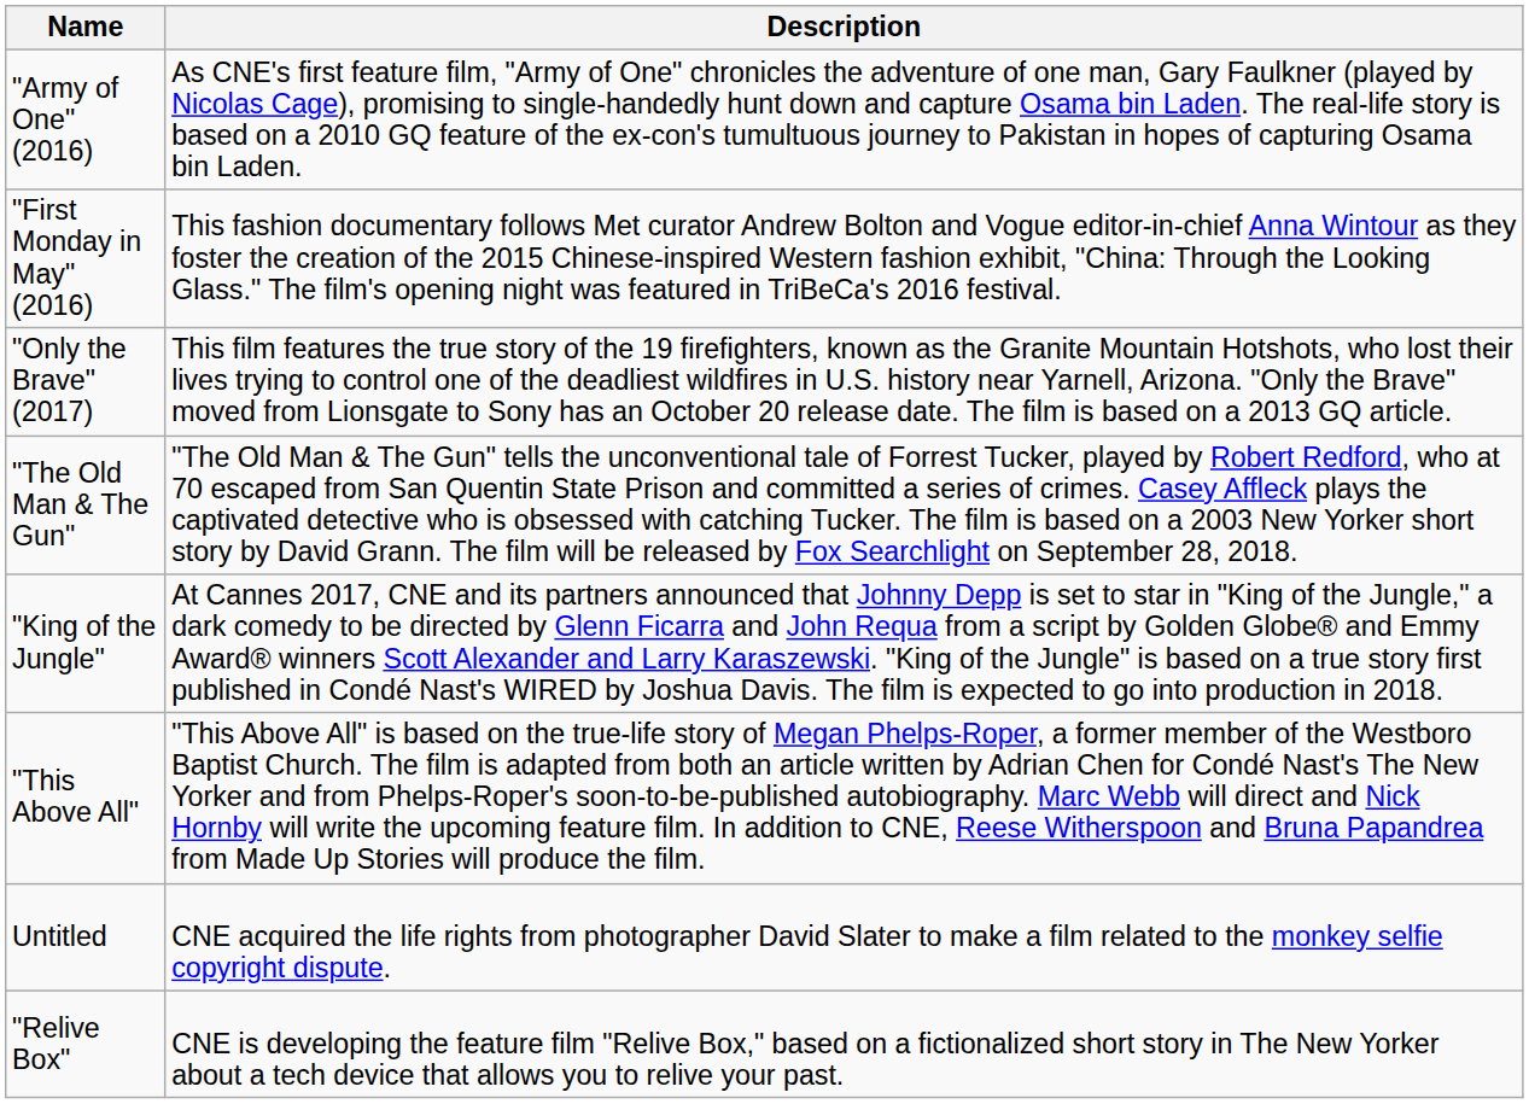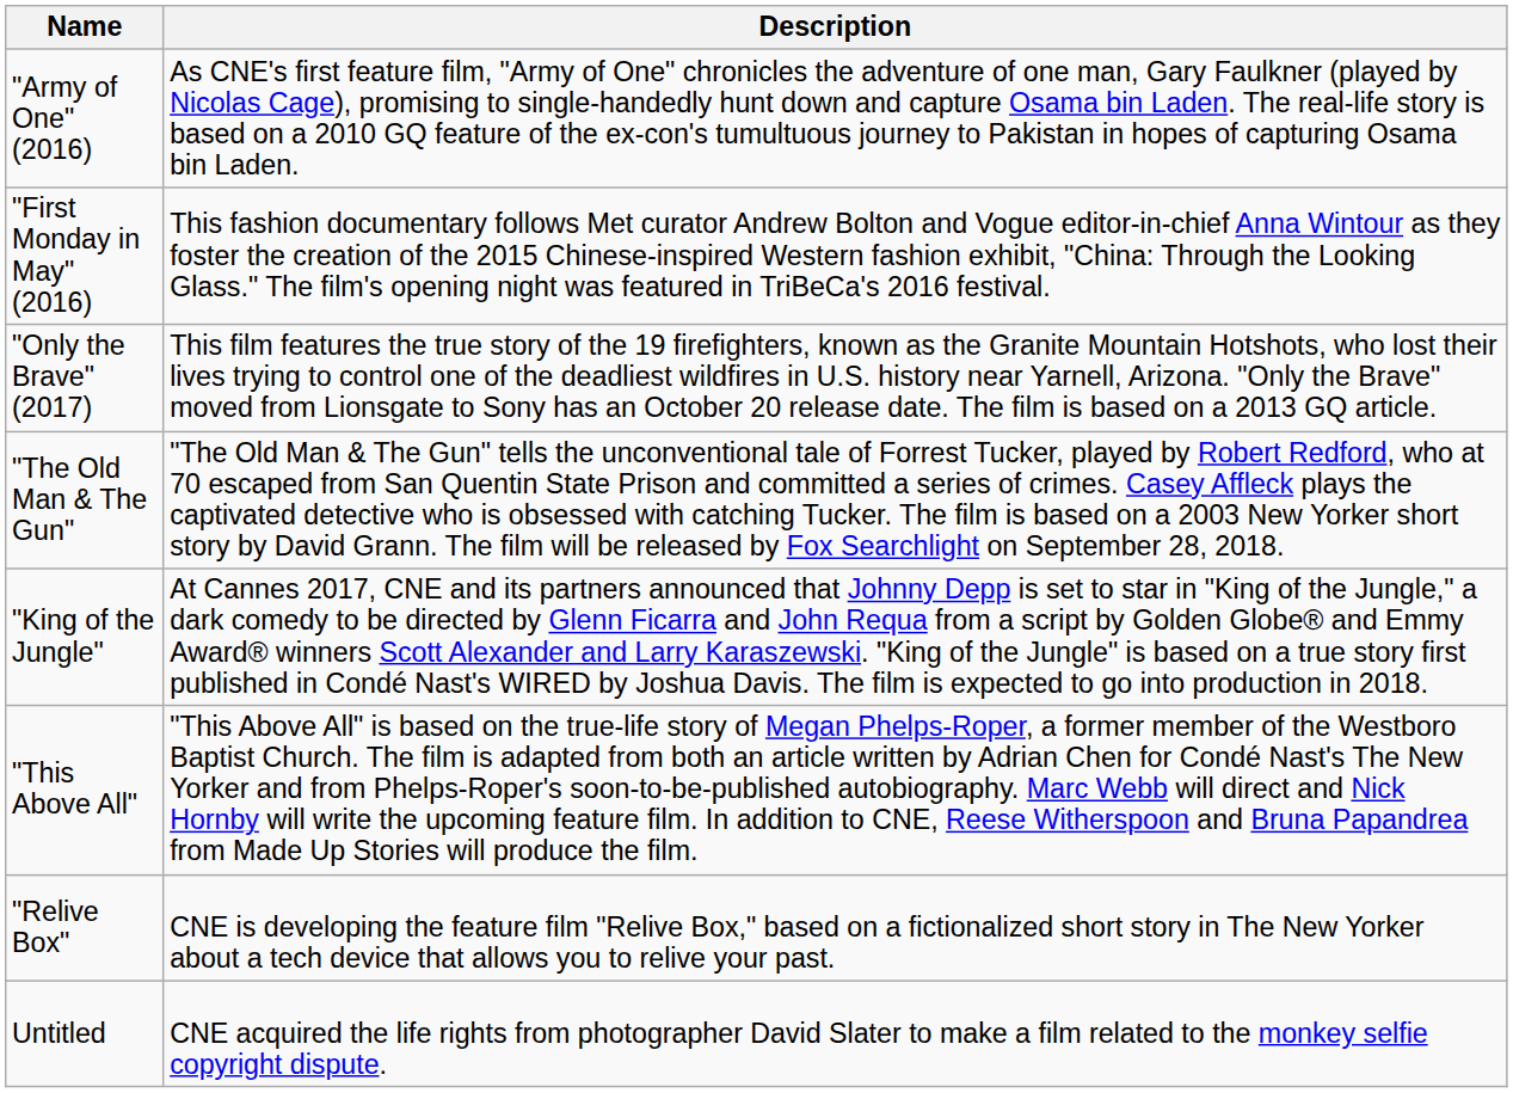rows swapped: "Relive Box" <-> Untitled
